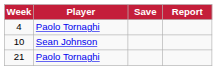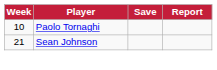- row: 4 | Paolo Tornaghi
10 | Player: Sean Johnson -> Paolo Tornaghi
21 | Player: Paolo Tornaghi -> Sean Johnson
